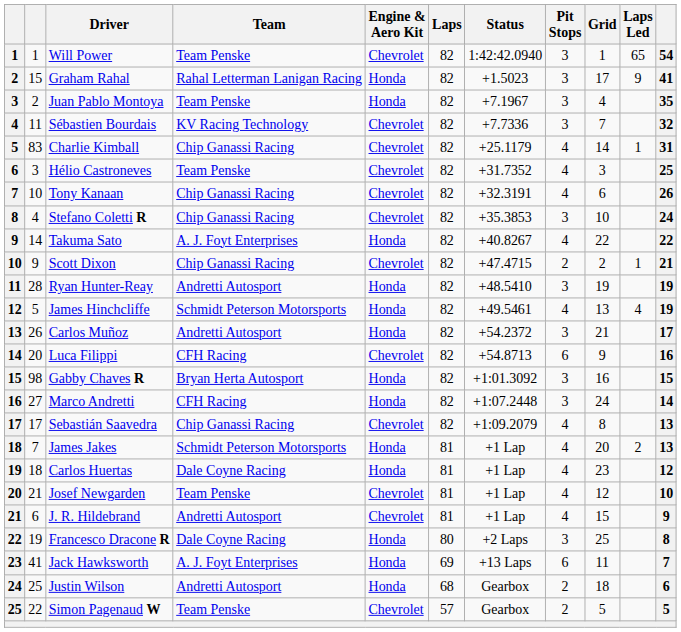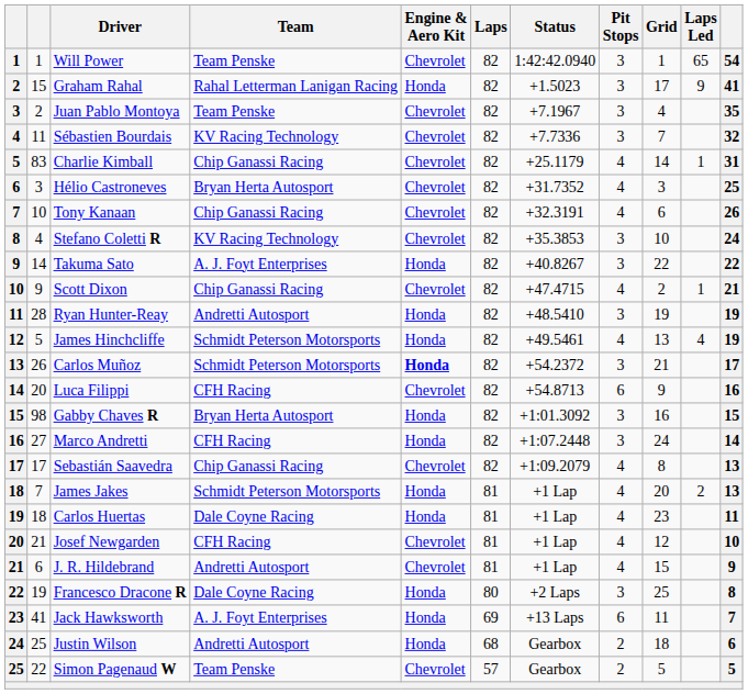Juan Pablo Montoya | Engine & Aero Kit: Honda -> Chevrolet
Hélio Castroneves | Team: Team Penske -> Bryan Herta Autosport
Stefano Coletti R | Team: Chip Ganassi Racing -> KV Racing Technology
Takuma Sato | Pit Stops: 4 -> 3
Scott Dixon | Pit Stops: 2 -> 4
Carlos Muñoz | Team: Andretti Autosport -> Schmidt Peterson Motorsports
Carlos Muñoz | Engine & Aero Kit: normal -> bold
Carlos Huertas | column 11: 12 -> 11
Josef Newgarden | Team: Team Penske -> CFH Racing
